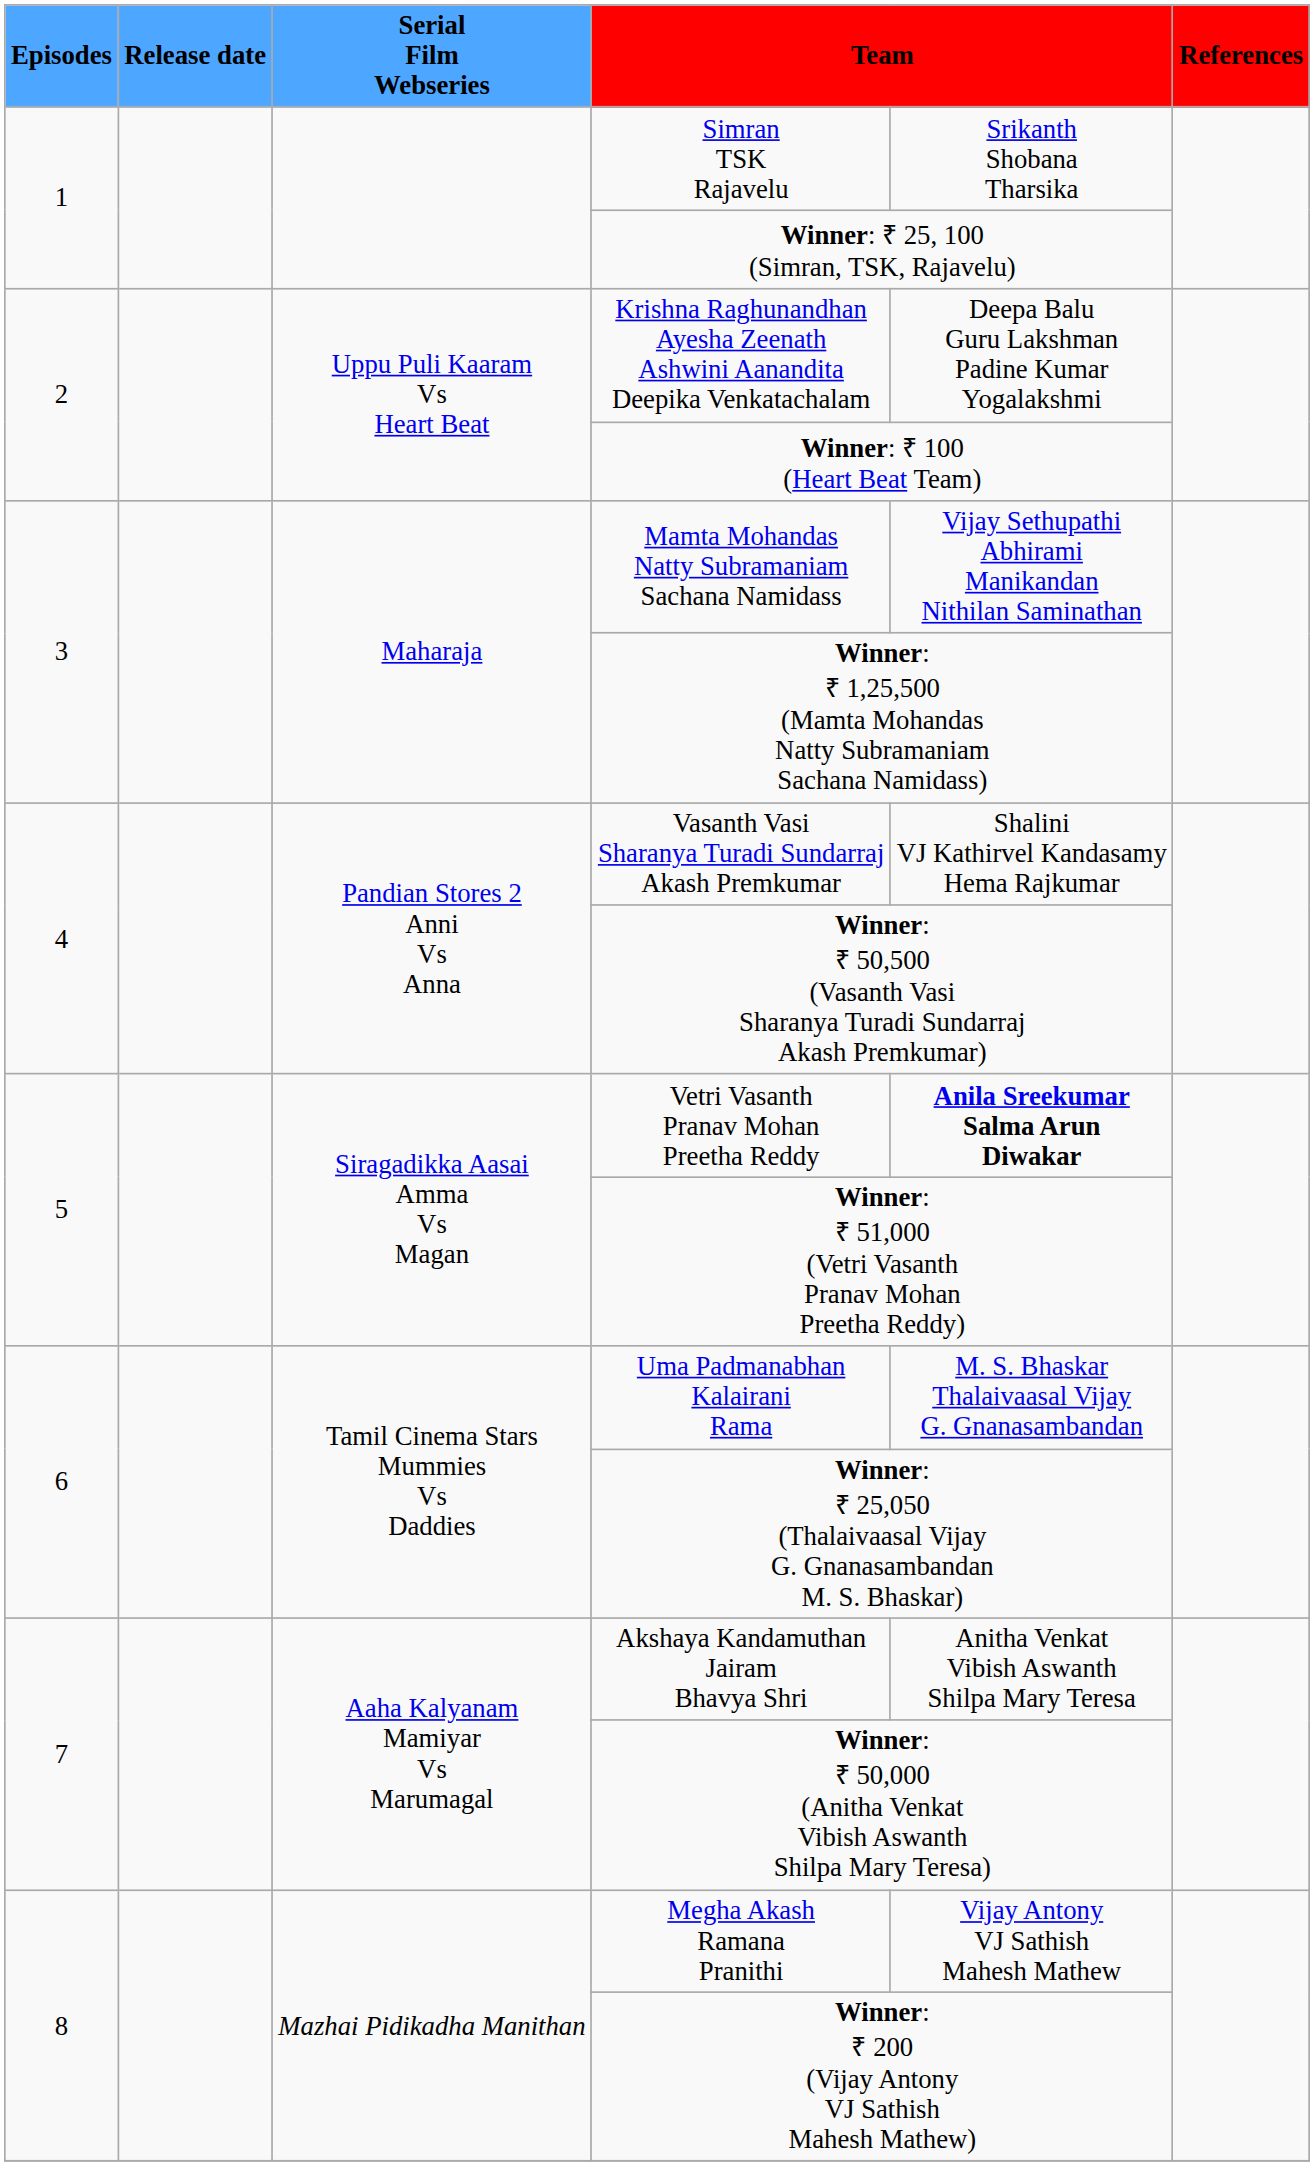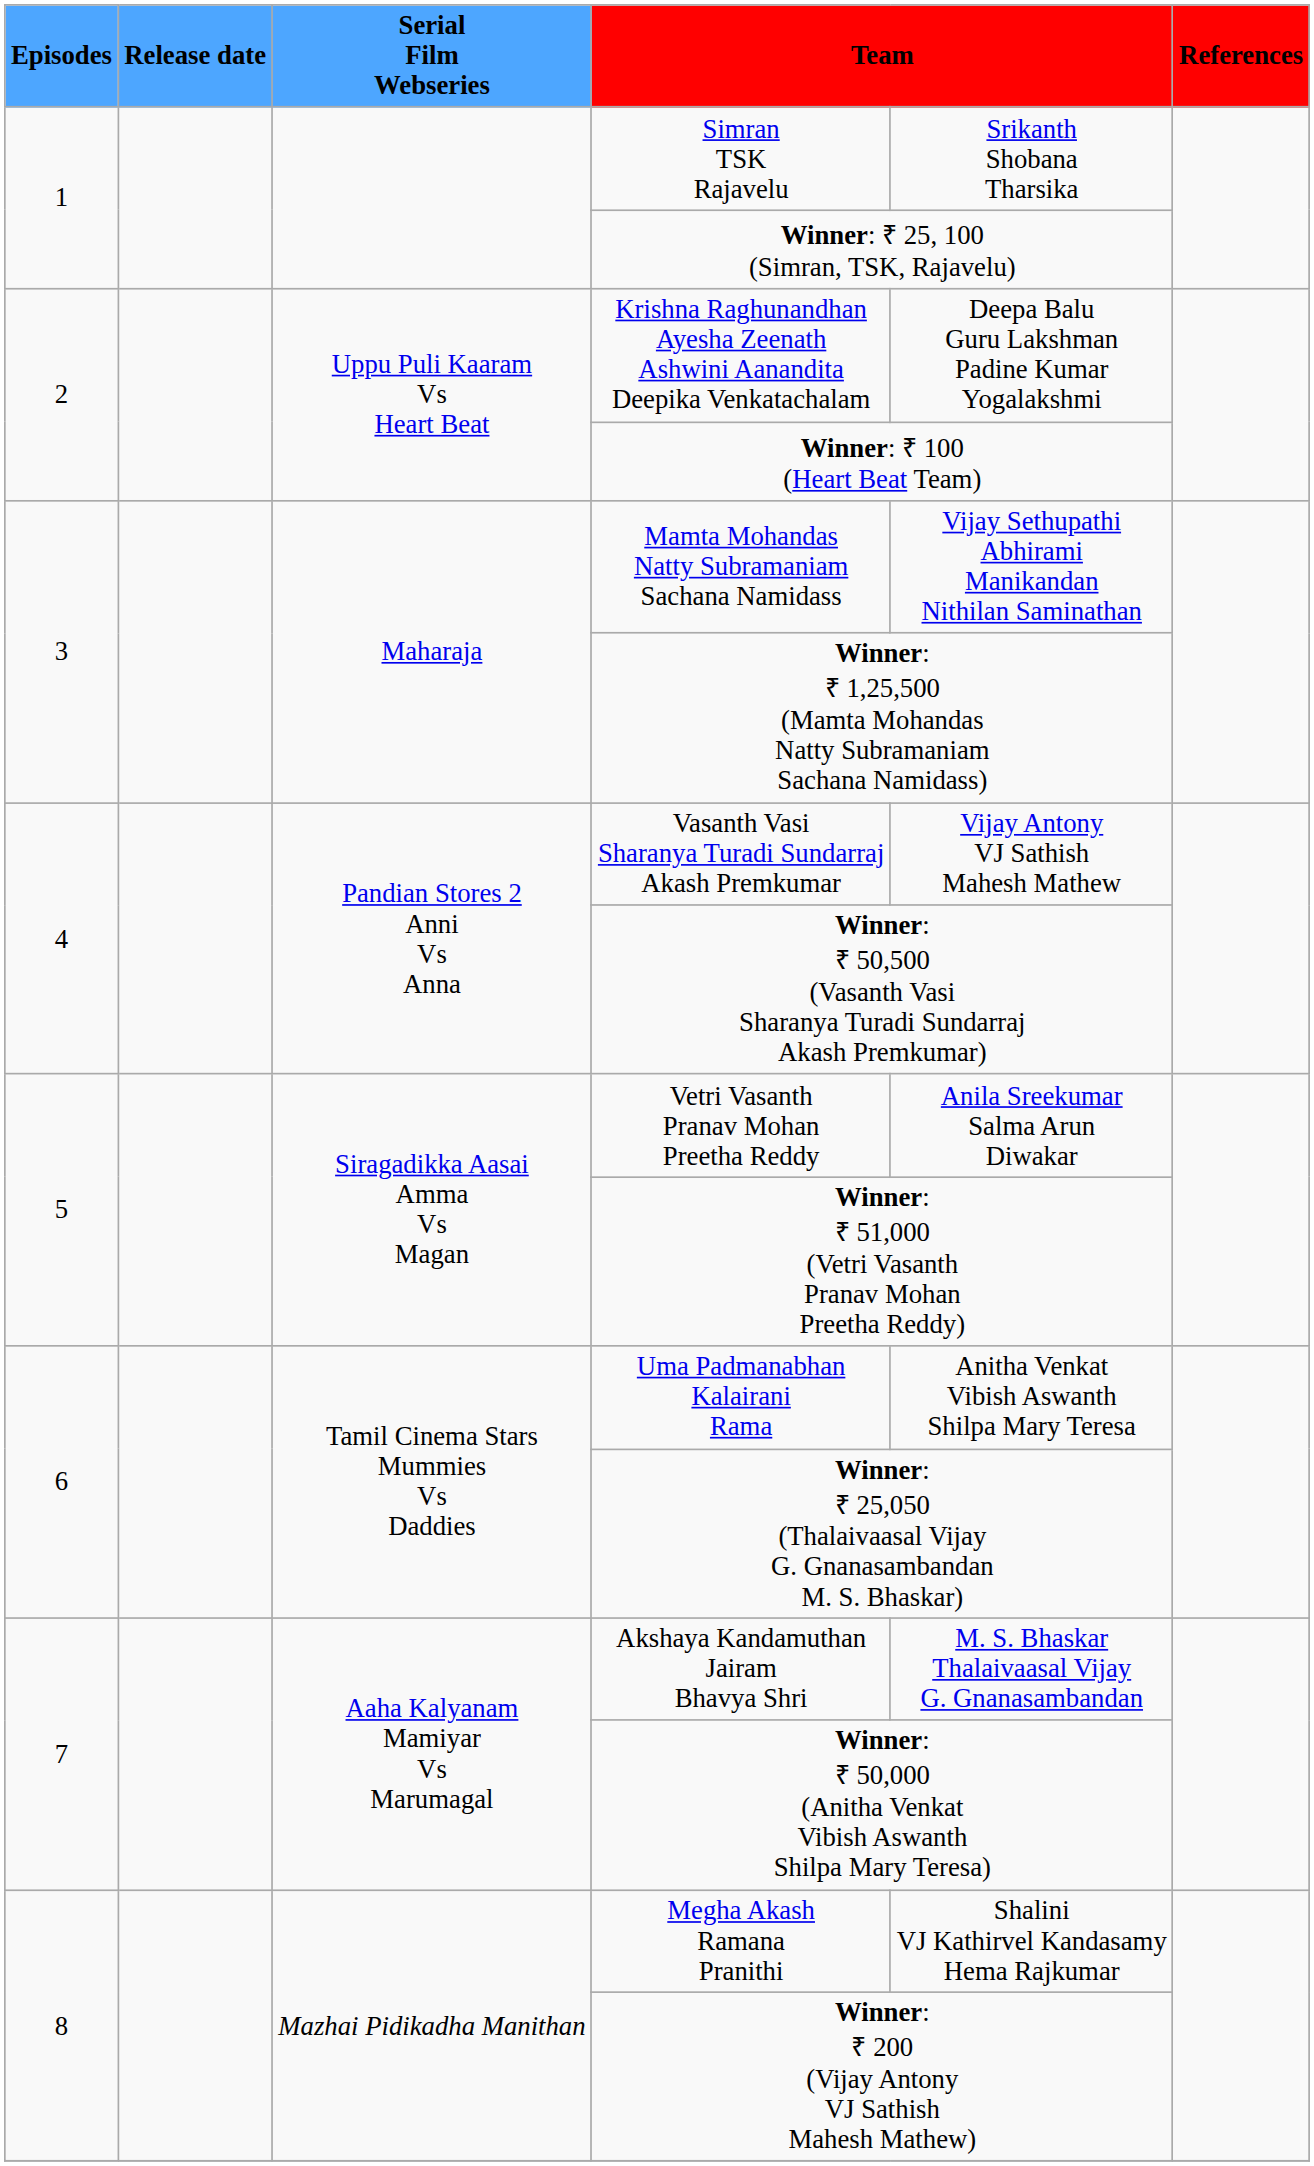Vasanth Vasi Sharanya Turadi Sundarraj Akash Premkumar | column 5: Shalini VJ Kathirvel Kandasamy Hema Rajkumar -> Vijay Antony VJ Sathish Mahesh Mathew
Vetri Vasanth Pranav Mohan Preetha Reddy | column 5: bold -> normal
Uma Padmanabhan Kalairani Rama | column 5: M. S. Bhaskar Thalaivaasal Vijay G. Gnanasambandan -> Anitha Venkat Vibish Aswanth Shilpa Mary Teresa
Akshaya Kandamuthan Jairam Bhavya Shri | column 5: Anitha Venkat Vibish Aswanth Shilpa Mary Teresa -> M. S. Bhaskar Thalaivaasal Vijay G. Gnanasambandan
Megha Akash Ramana Pranithi | column 5: Vijay Antony VJ Sathish Mahesh Mathew -> Shalini VJ Kathirvel Kandasamy Hema Rajkumar
